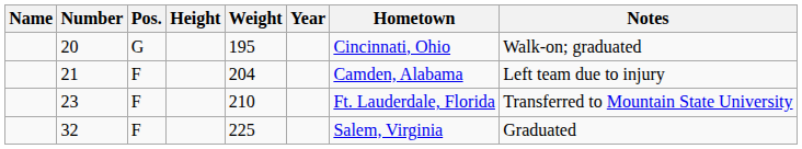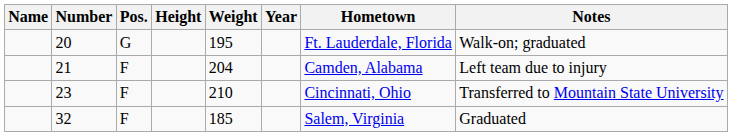20 | Hometown: Cincinnati, Ohio -> Ft. Lauderdale, Florida
23 | Hometown: Ft. Lauderdale, Florida -> Cincinnati, Ohio
32 | Weight: 225 -> 185
